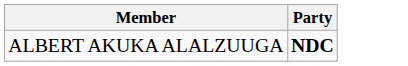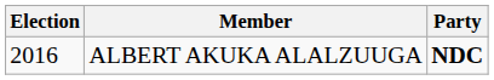+ column: Election | 2016
